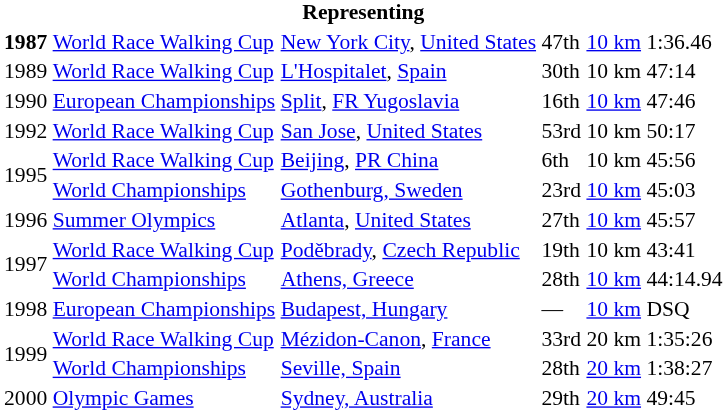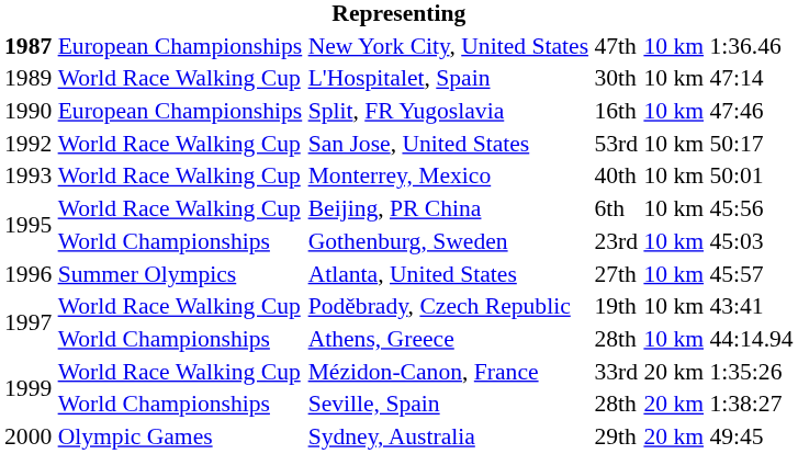New York City, United States | column 2: World Race Walking Cup -> European Championships
+ row: 1993 | World Race Walking Cup | Monterrey, Mexico | 40th | 10 km | 50:01
- row: 1998 | European Championships | Budapest, Hungary | — | 10 km | DSQ
